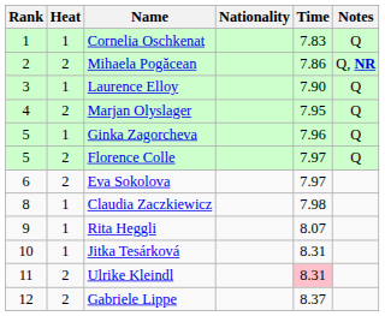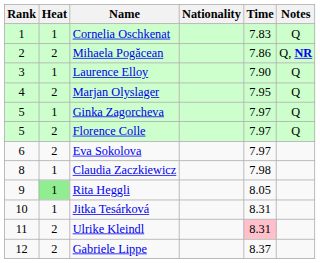Ginka Zagorcheva | Time: 7.96 -> 7.97
Rita Heggli | Heat: no background -> lightgreen background
Rita Heggli | Time: 8.07 -> 8.05
